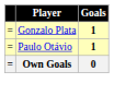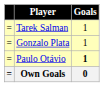+ row: = | Tarek Salman | 1
Gonzalo Plata | Goals: bold -> normal
